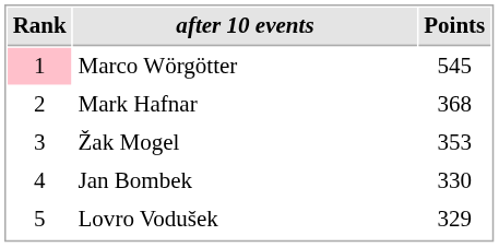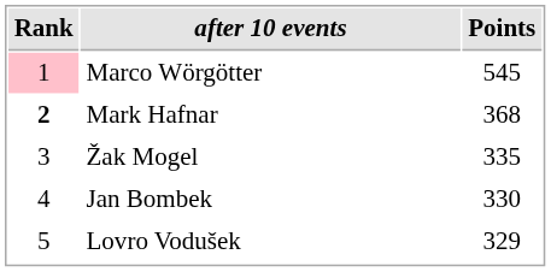Mark Hafnar | Rank: normal -> bold
Žak Mogel | Points: 353 -> 335
